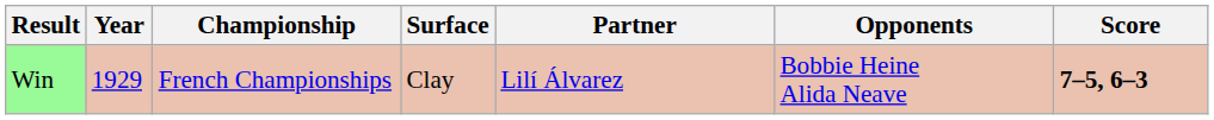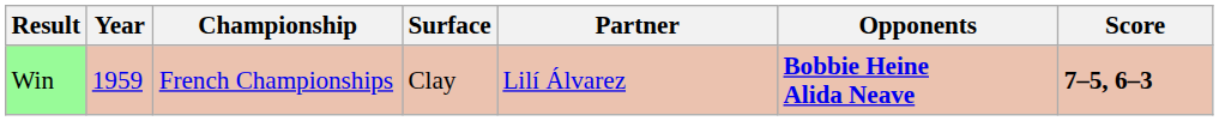Win | Year: 1929 -> 1959
Win | Opponents: normal -> bold
